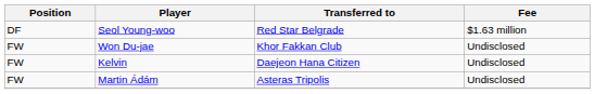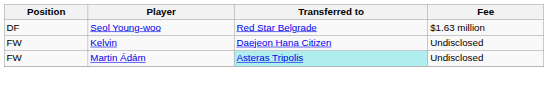- row: FW | Won Du-jae | Khor Fakkan Club | Undisclosed
Martin Ádám | Transferred to: no background -> paleturquoise background
